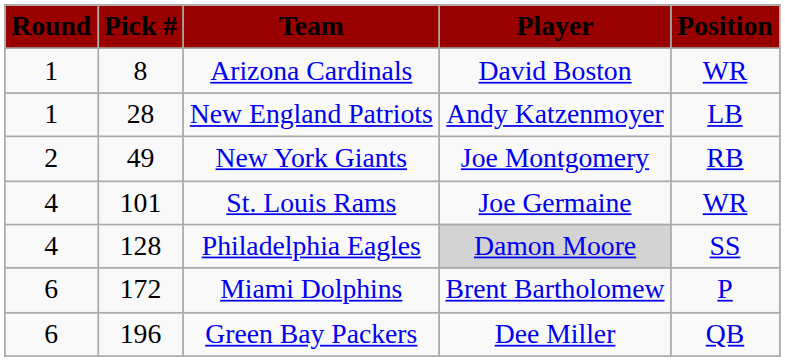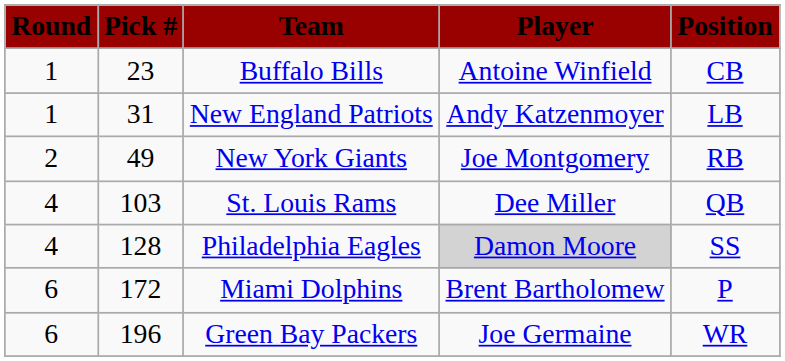- row: 1 | 8 | Arizona Cardinals | David Boston | WR
+ row: 1 | 23 | Buffalo Bills | Antoine Winfield | CB
New England Patriots | Pick #: 28 -> 31
St. Louis Rams | Pick #: 101 -> 103
St. Louis Rams | Player: Joe Germaine -> Dee Miller
St. Louis Rams | Position: WR -> QB
Green Bay Packers | Player: Dee Miller -> Joe Germaine
Green Bay Packers | Position: QB -> WR
